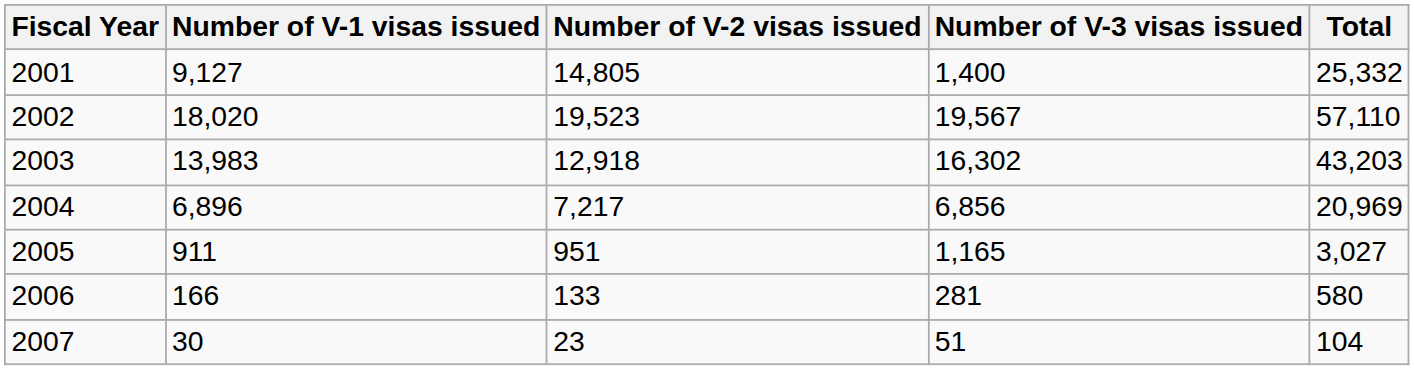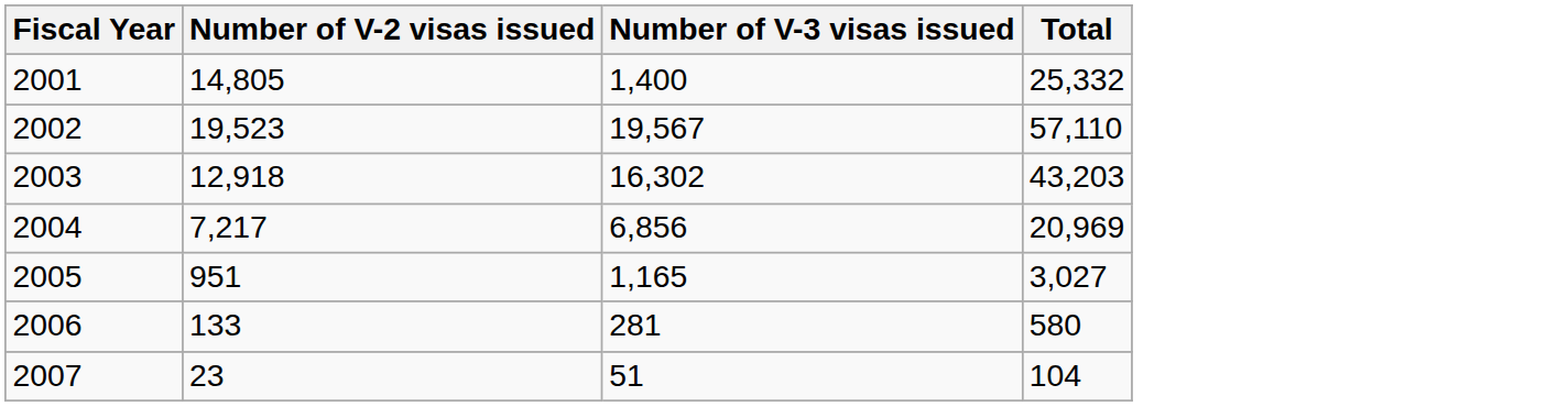- column: Number of V-1 visas issued | 9,127 | 18,020 | 13,983 | 6,896 | 911 | 166 | 30
